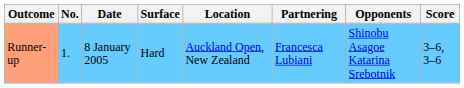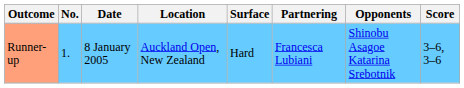columns swapped: Location <-> Surface
